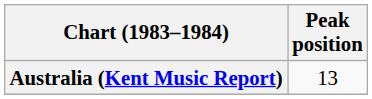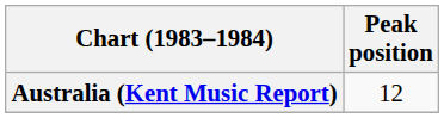Australia (Kent Music Report) | Peak position: 13 -> 12
